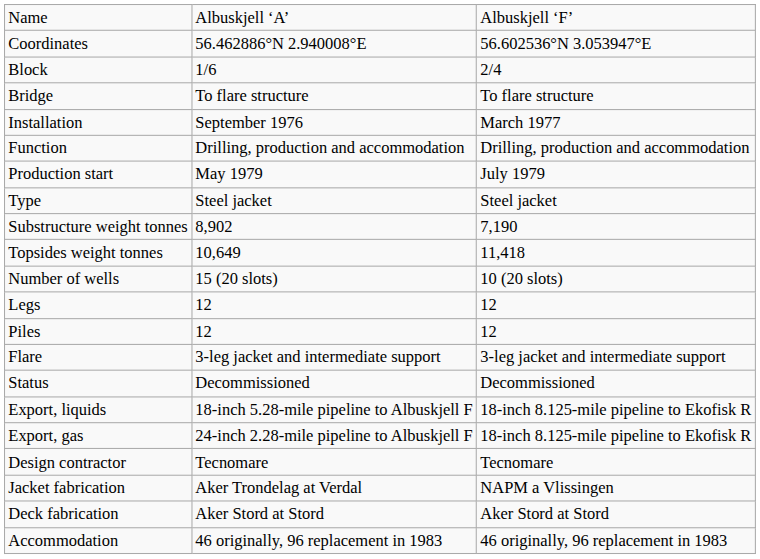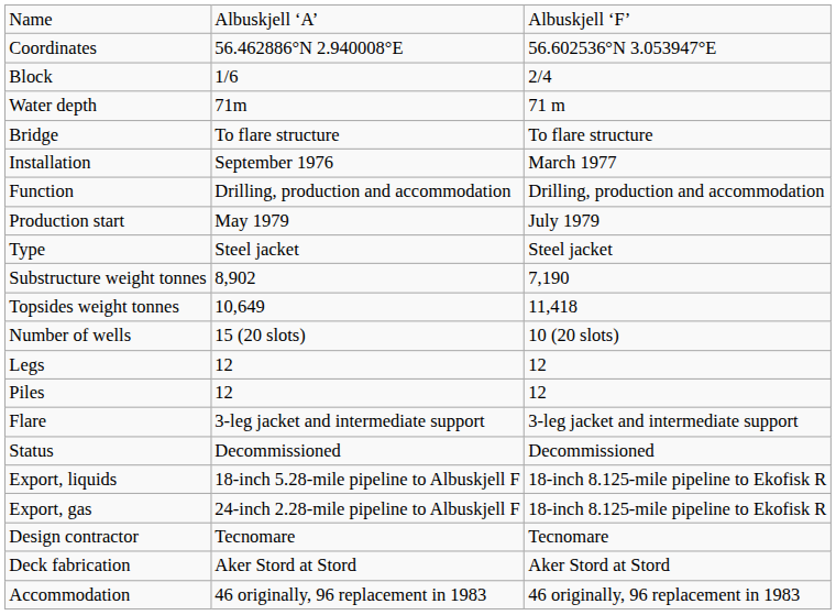+ row: Water depth | 71m | 71 m
- row: Jacket fabrication | Aker Trondelag at Verdal | NAPM a Vlissingen
